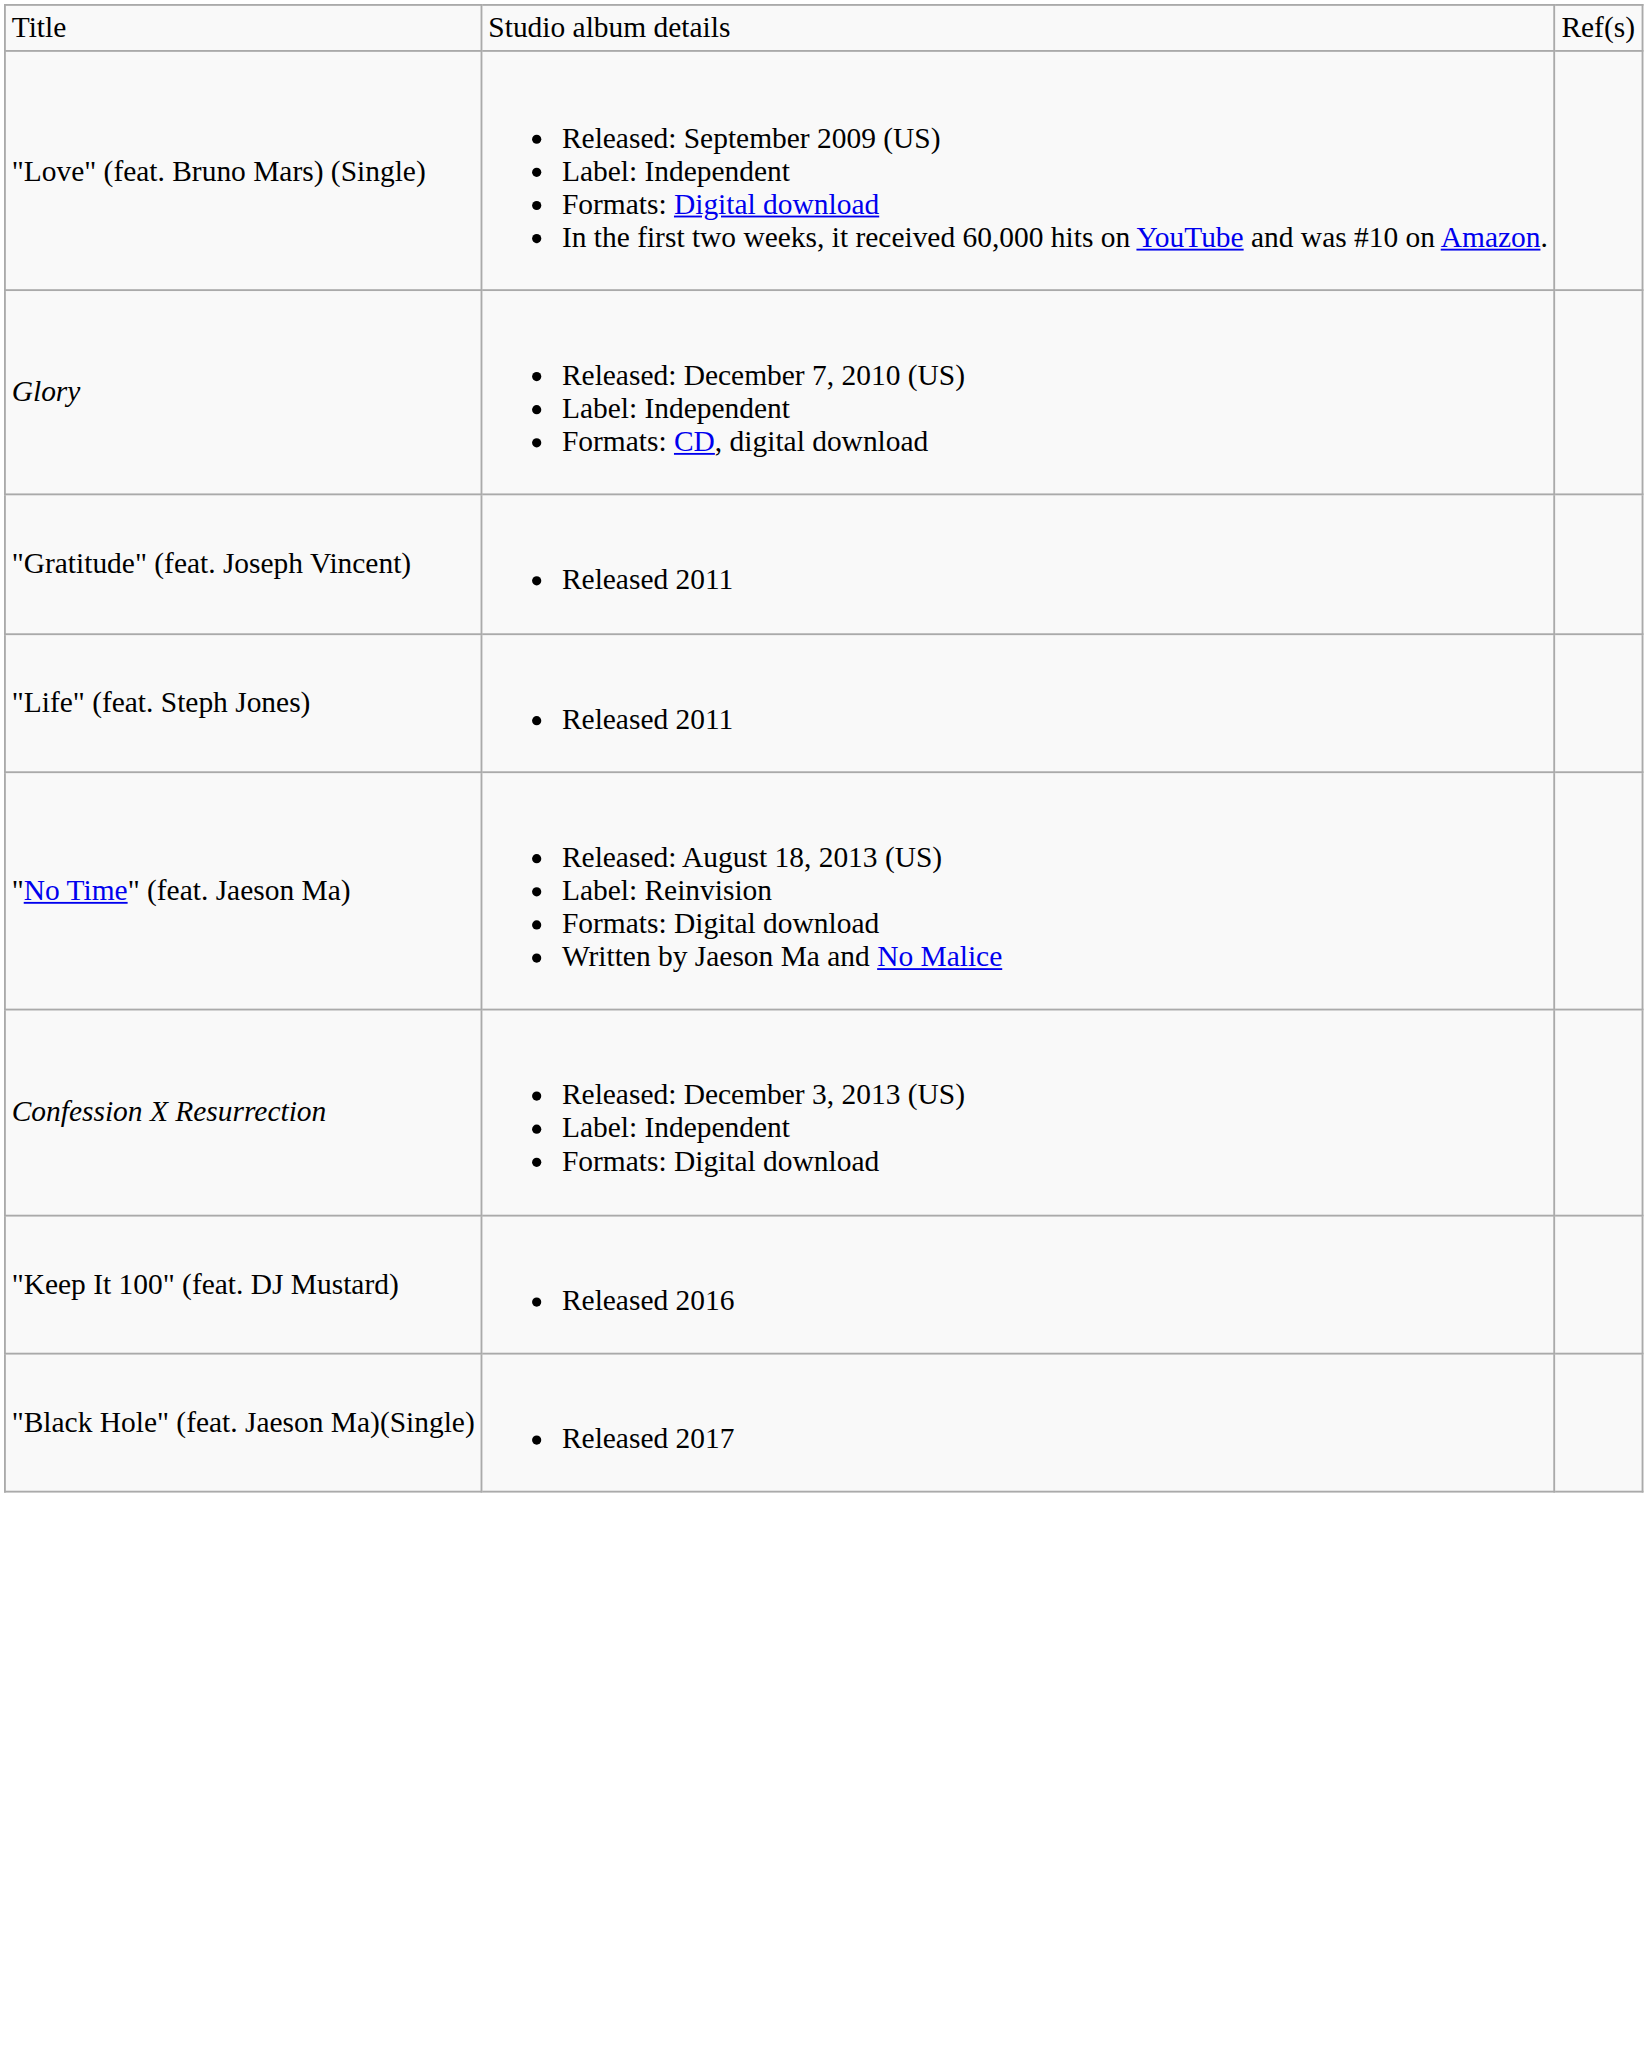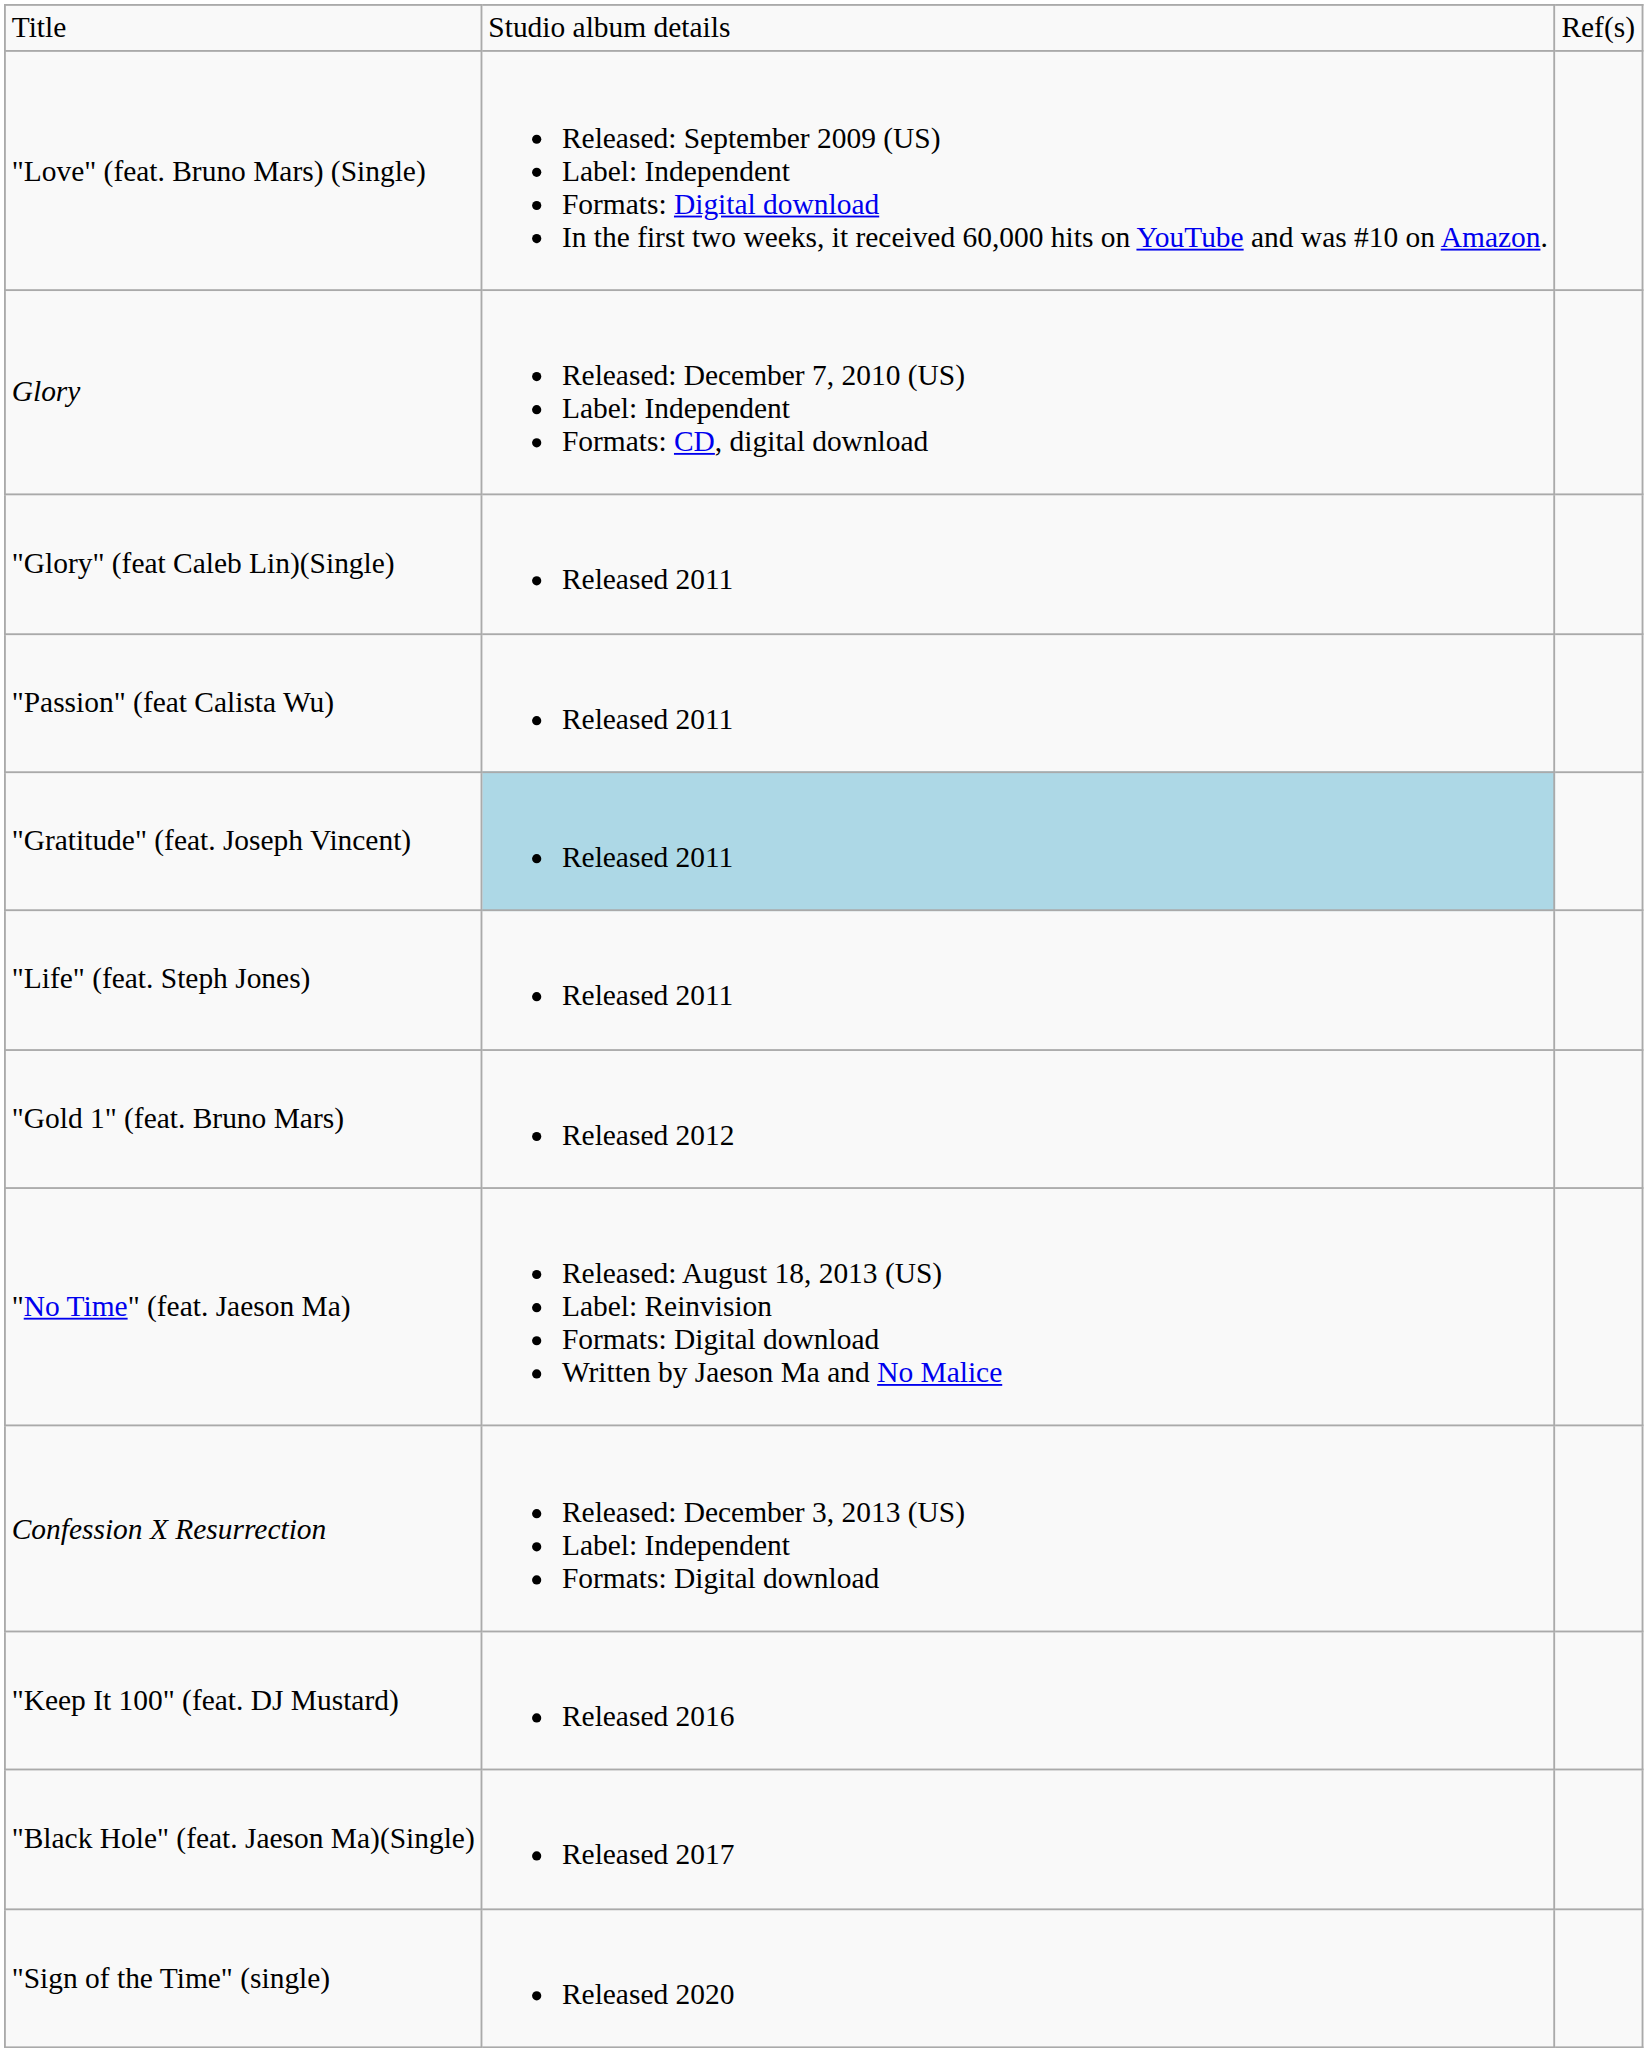+ row: "Glory" (feat Caleb Lin)(Single) | Released 2011
+ row: "Passion" (feat Calista Wu) | Released 2011
"Gratitude" (feat. Joseph Vincent) | column 2: no background -> lightblue background
+ row: "Gold 1" (feat. Bruno Mars) | Released 2012
+ row: "Sign of the Time" (single) | Released 2020
